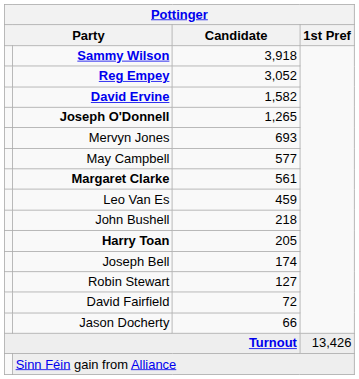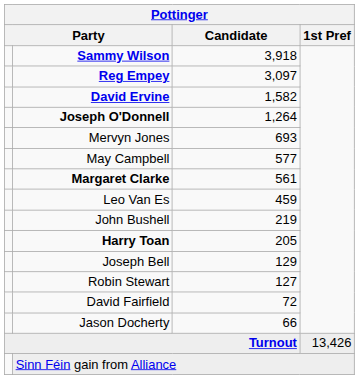Reg Empey | Candidate: 3,052 -> 3,097
Joseph O'Donnell | Candidate: 1,265 -> 1,264
John Bushell | Candidate: 218 -> 219
Joseph Bell | Candidate: 174 -> 129
